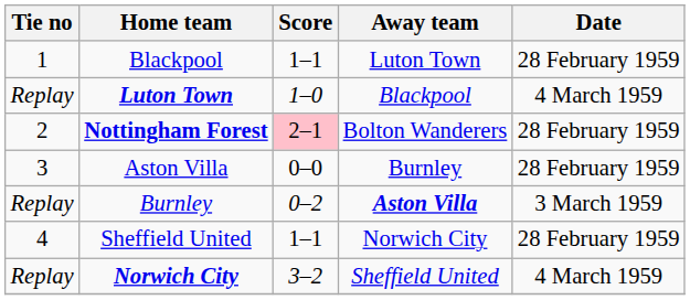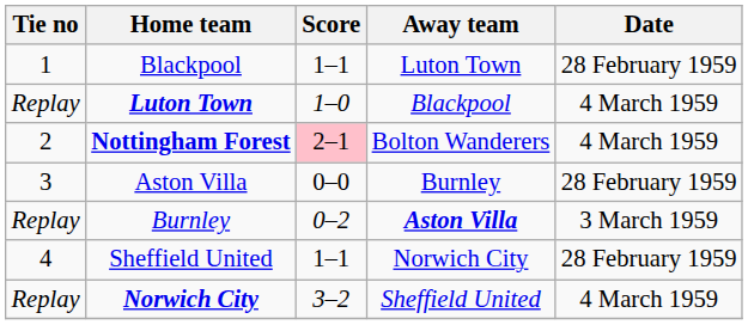Nottingham Forest | Date: 28 February 1959 -> 4 March 1959
